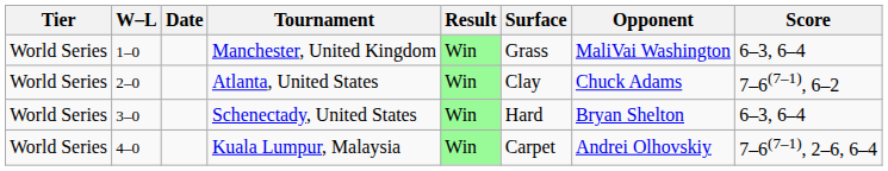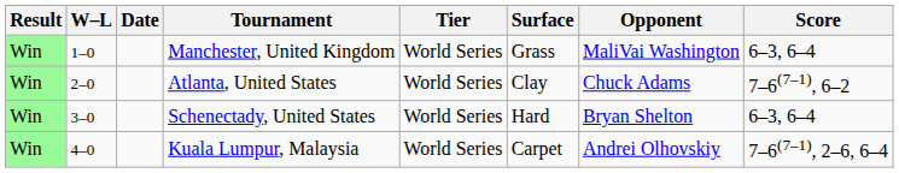columns swapped: Result <-> Tier
